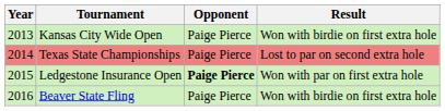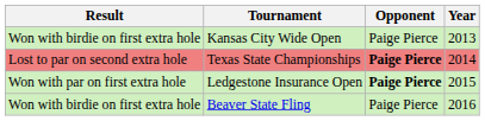columns swapped: Year <-> Result
Texas State Championships | Opponent: normal -> bold
